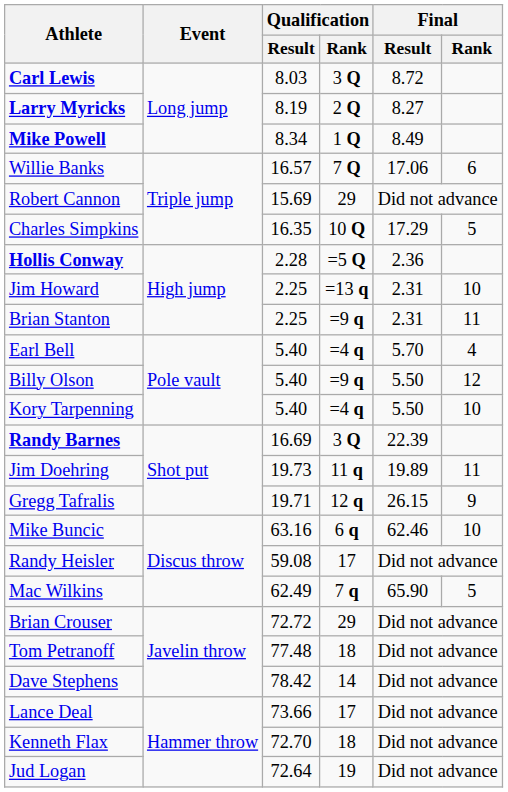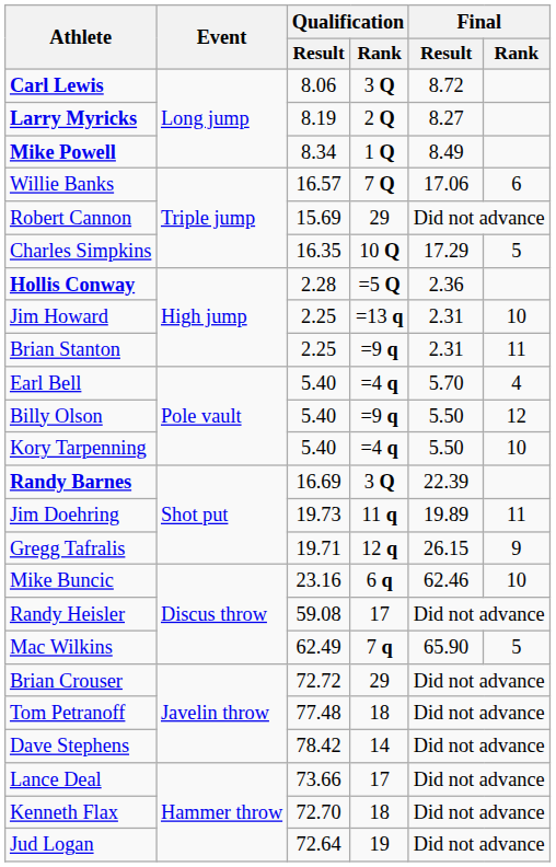Carl Lewis | Qualification / Result: 8.03 -> 8.06
Mike Buncic | Qualification / Result: 63.16 -> 23.16
